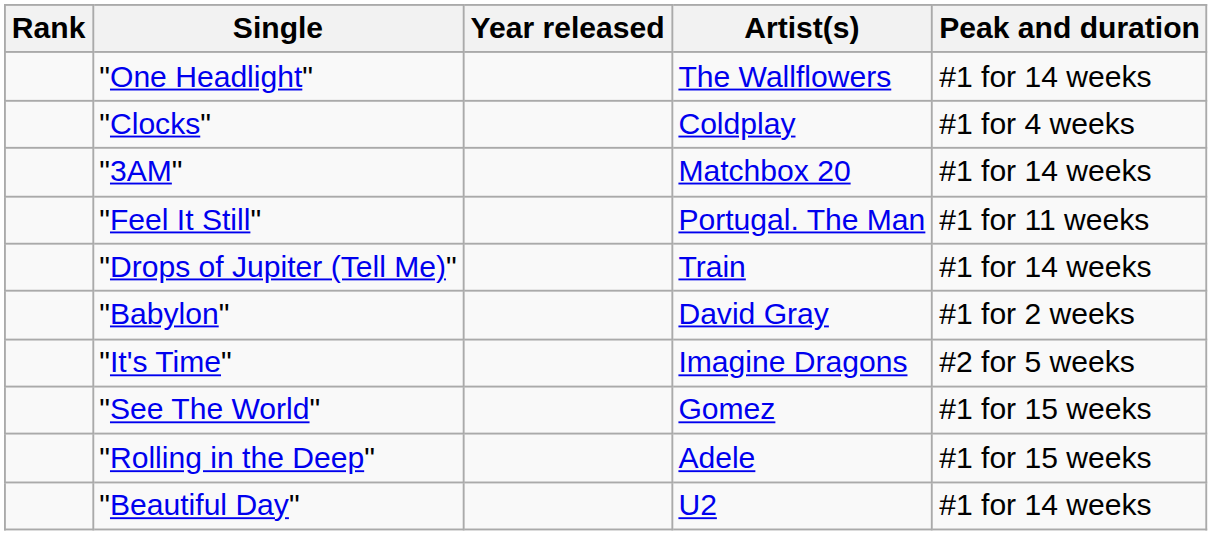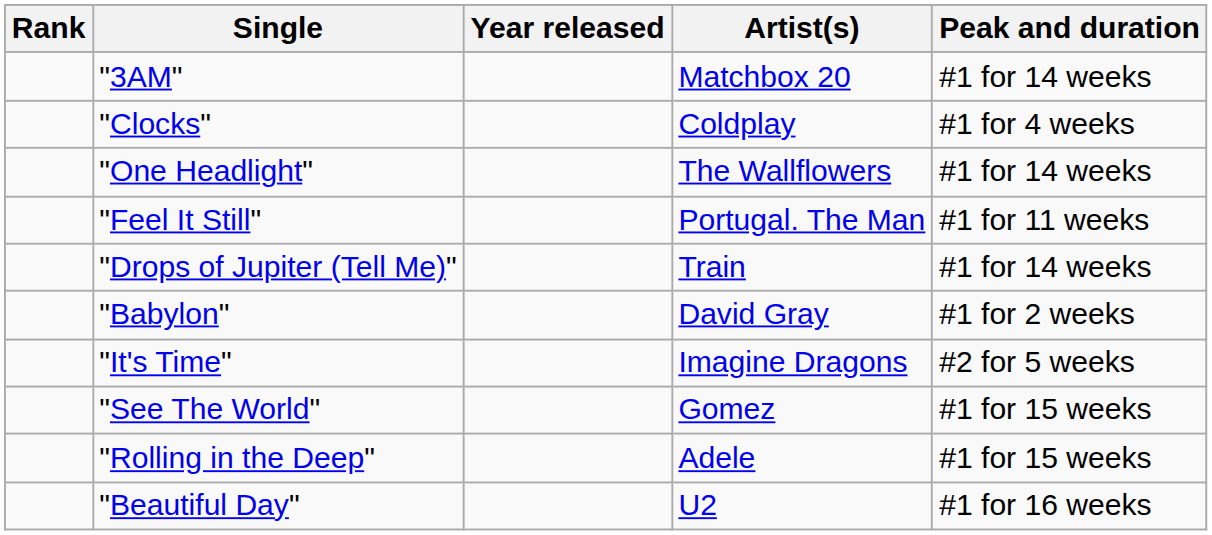rows swapped: "One Headlight" <-> "3AM"
"Beautiful Day" | Peak and duration: #1 for 14 weeks -> #1 for 16 weeks
